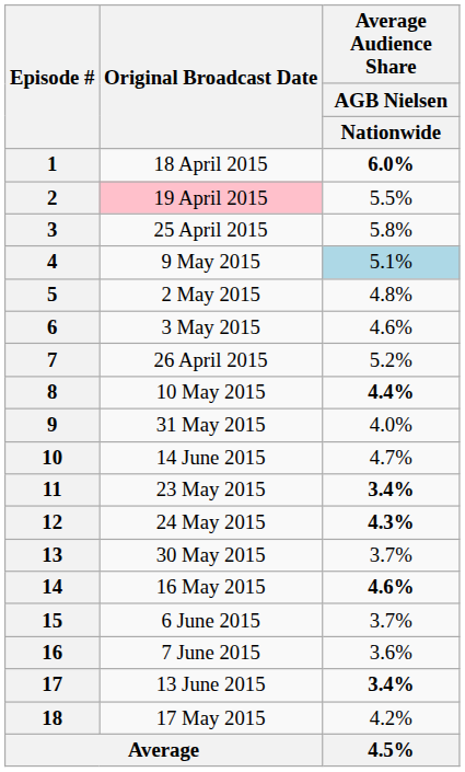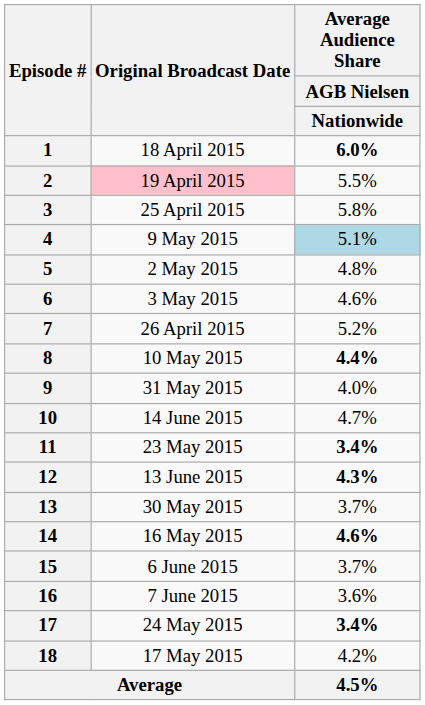12 | Original Broadcast Date: 24 May 2015 -> 13 June 2015
17 | Original Broadcast Date: 13 June 2015 -> 24 May 2015
